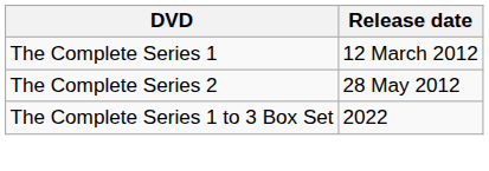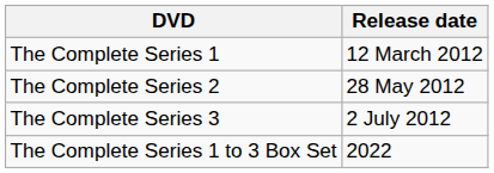+ row: The Complete Series 3 | 2 July 2012
